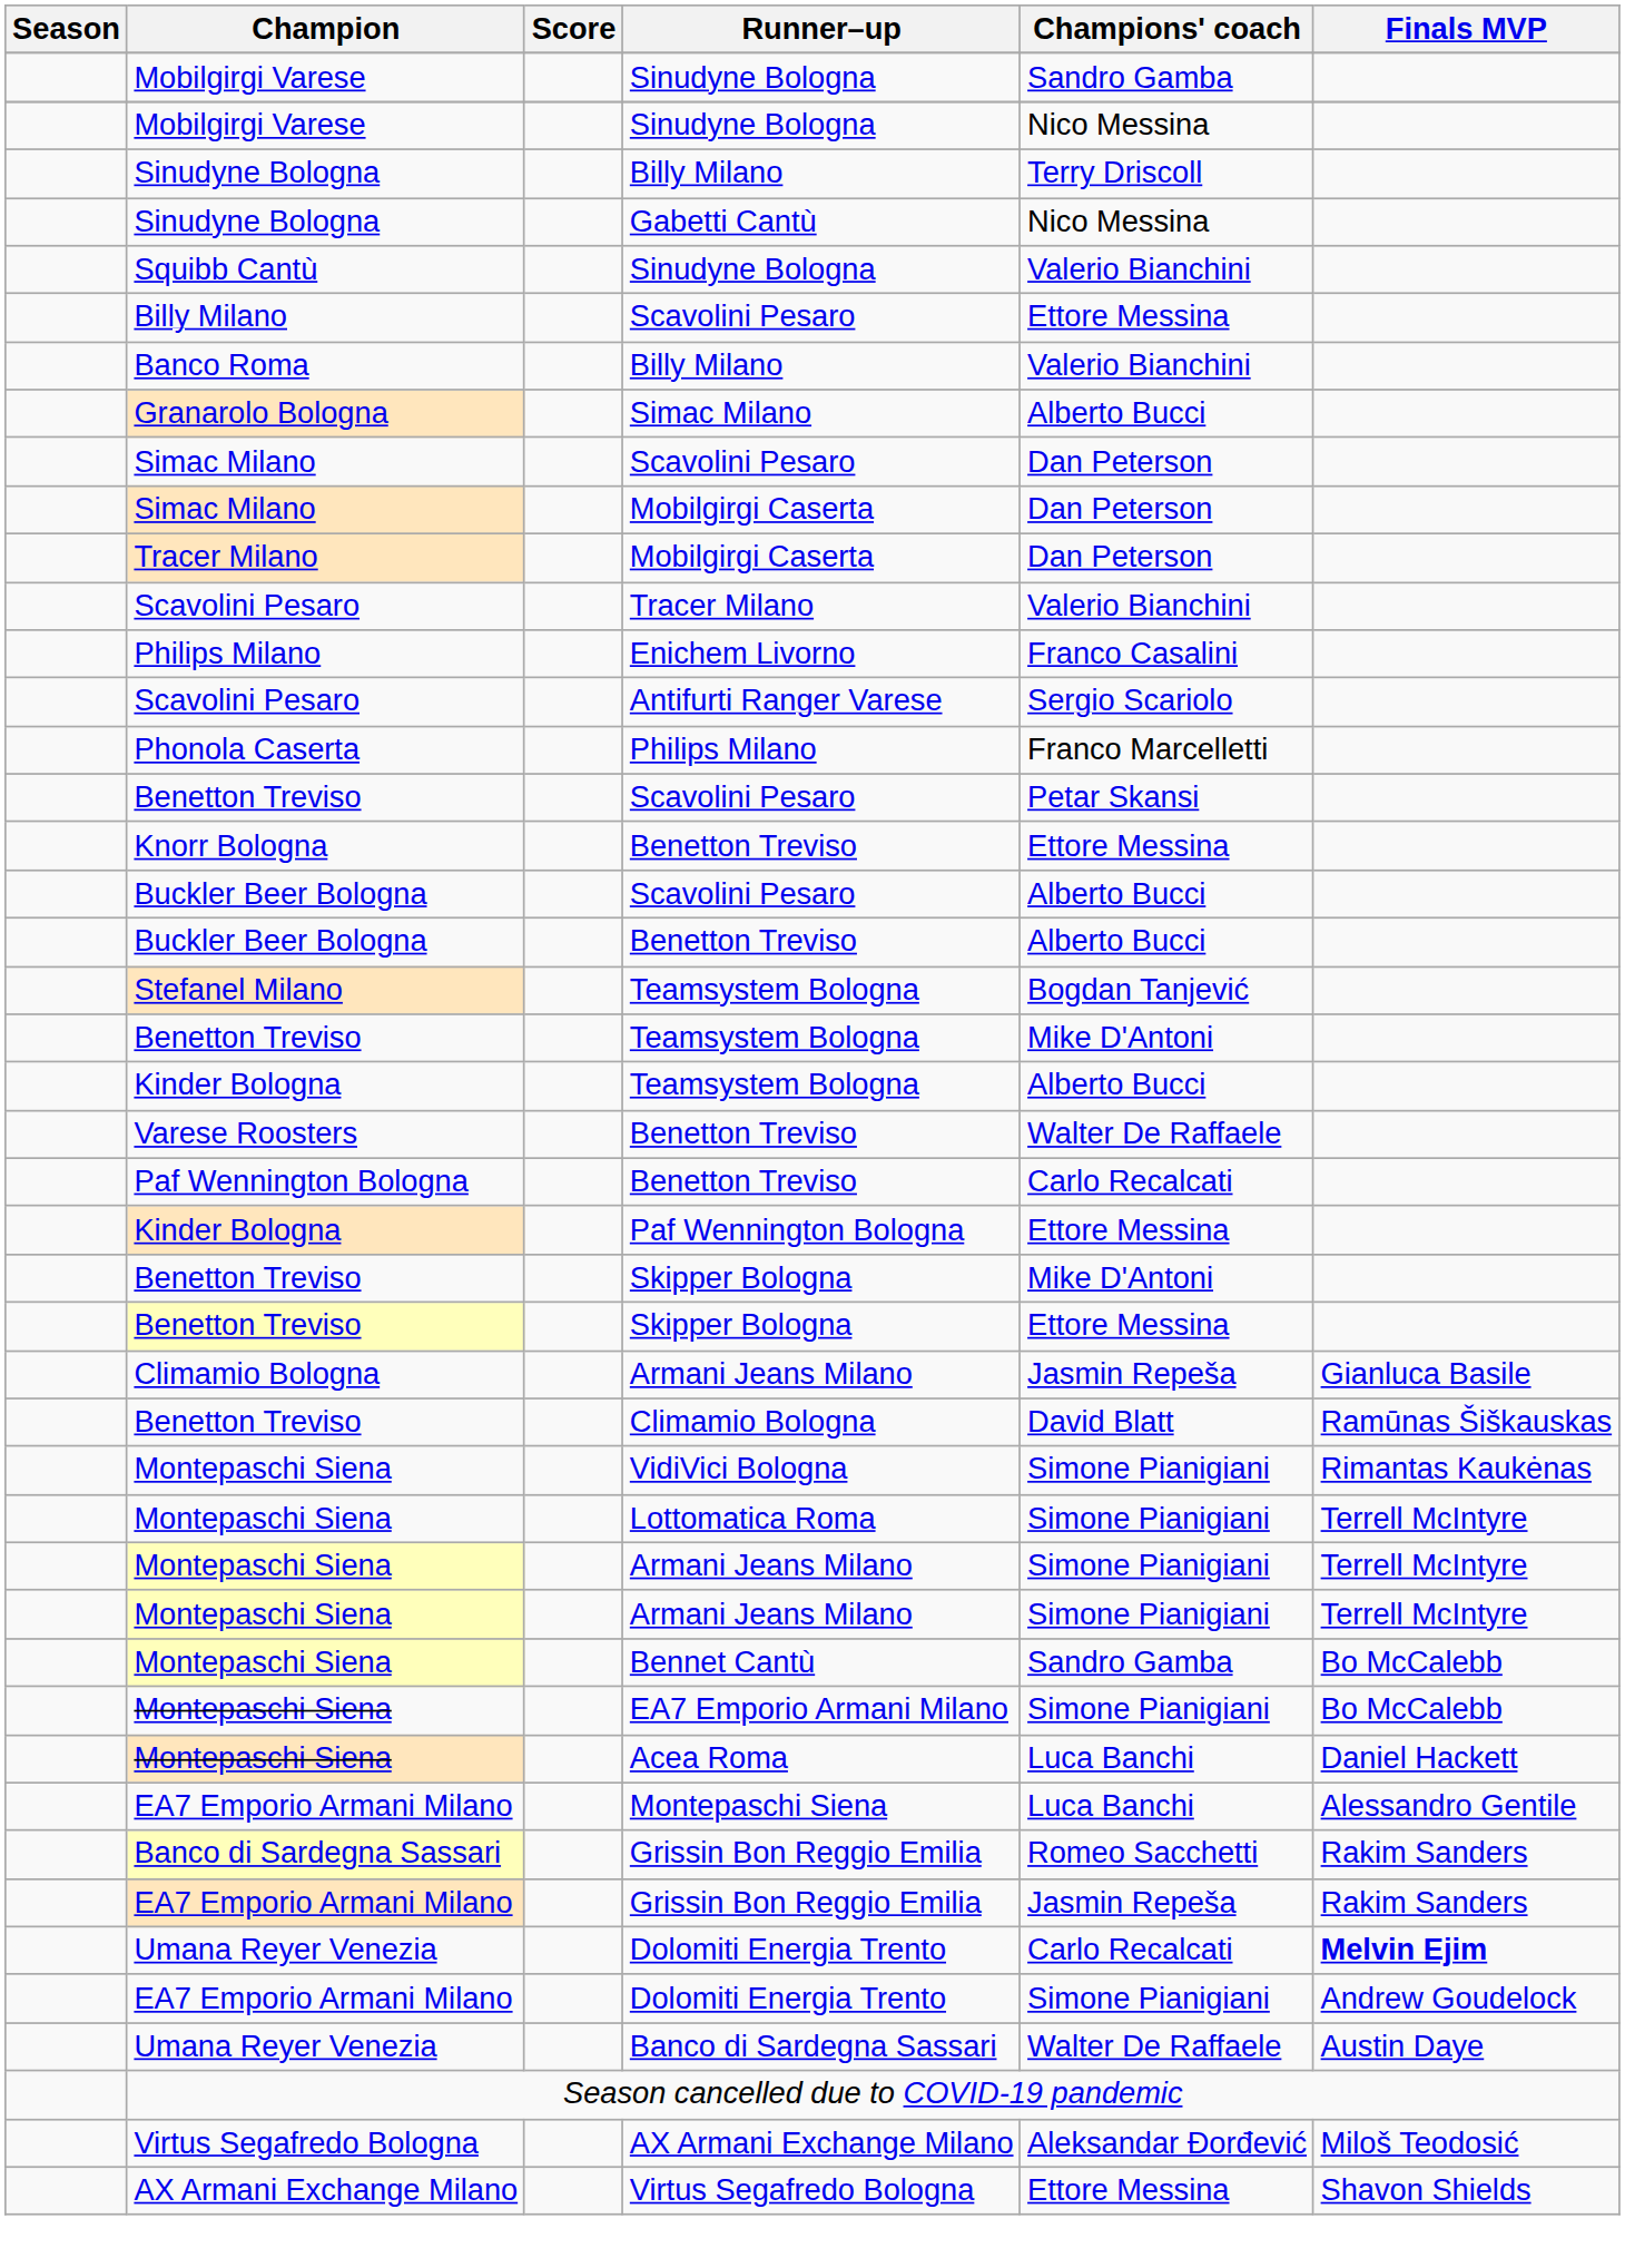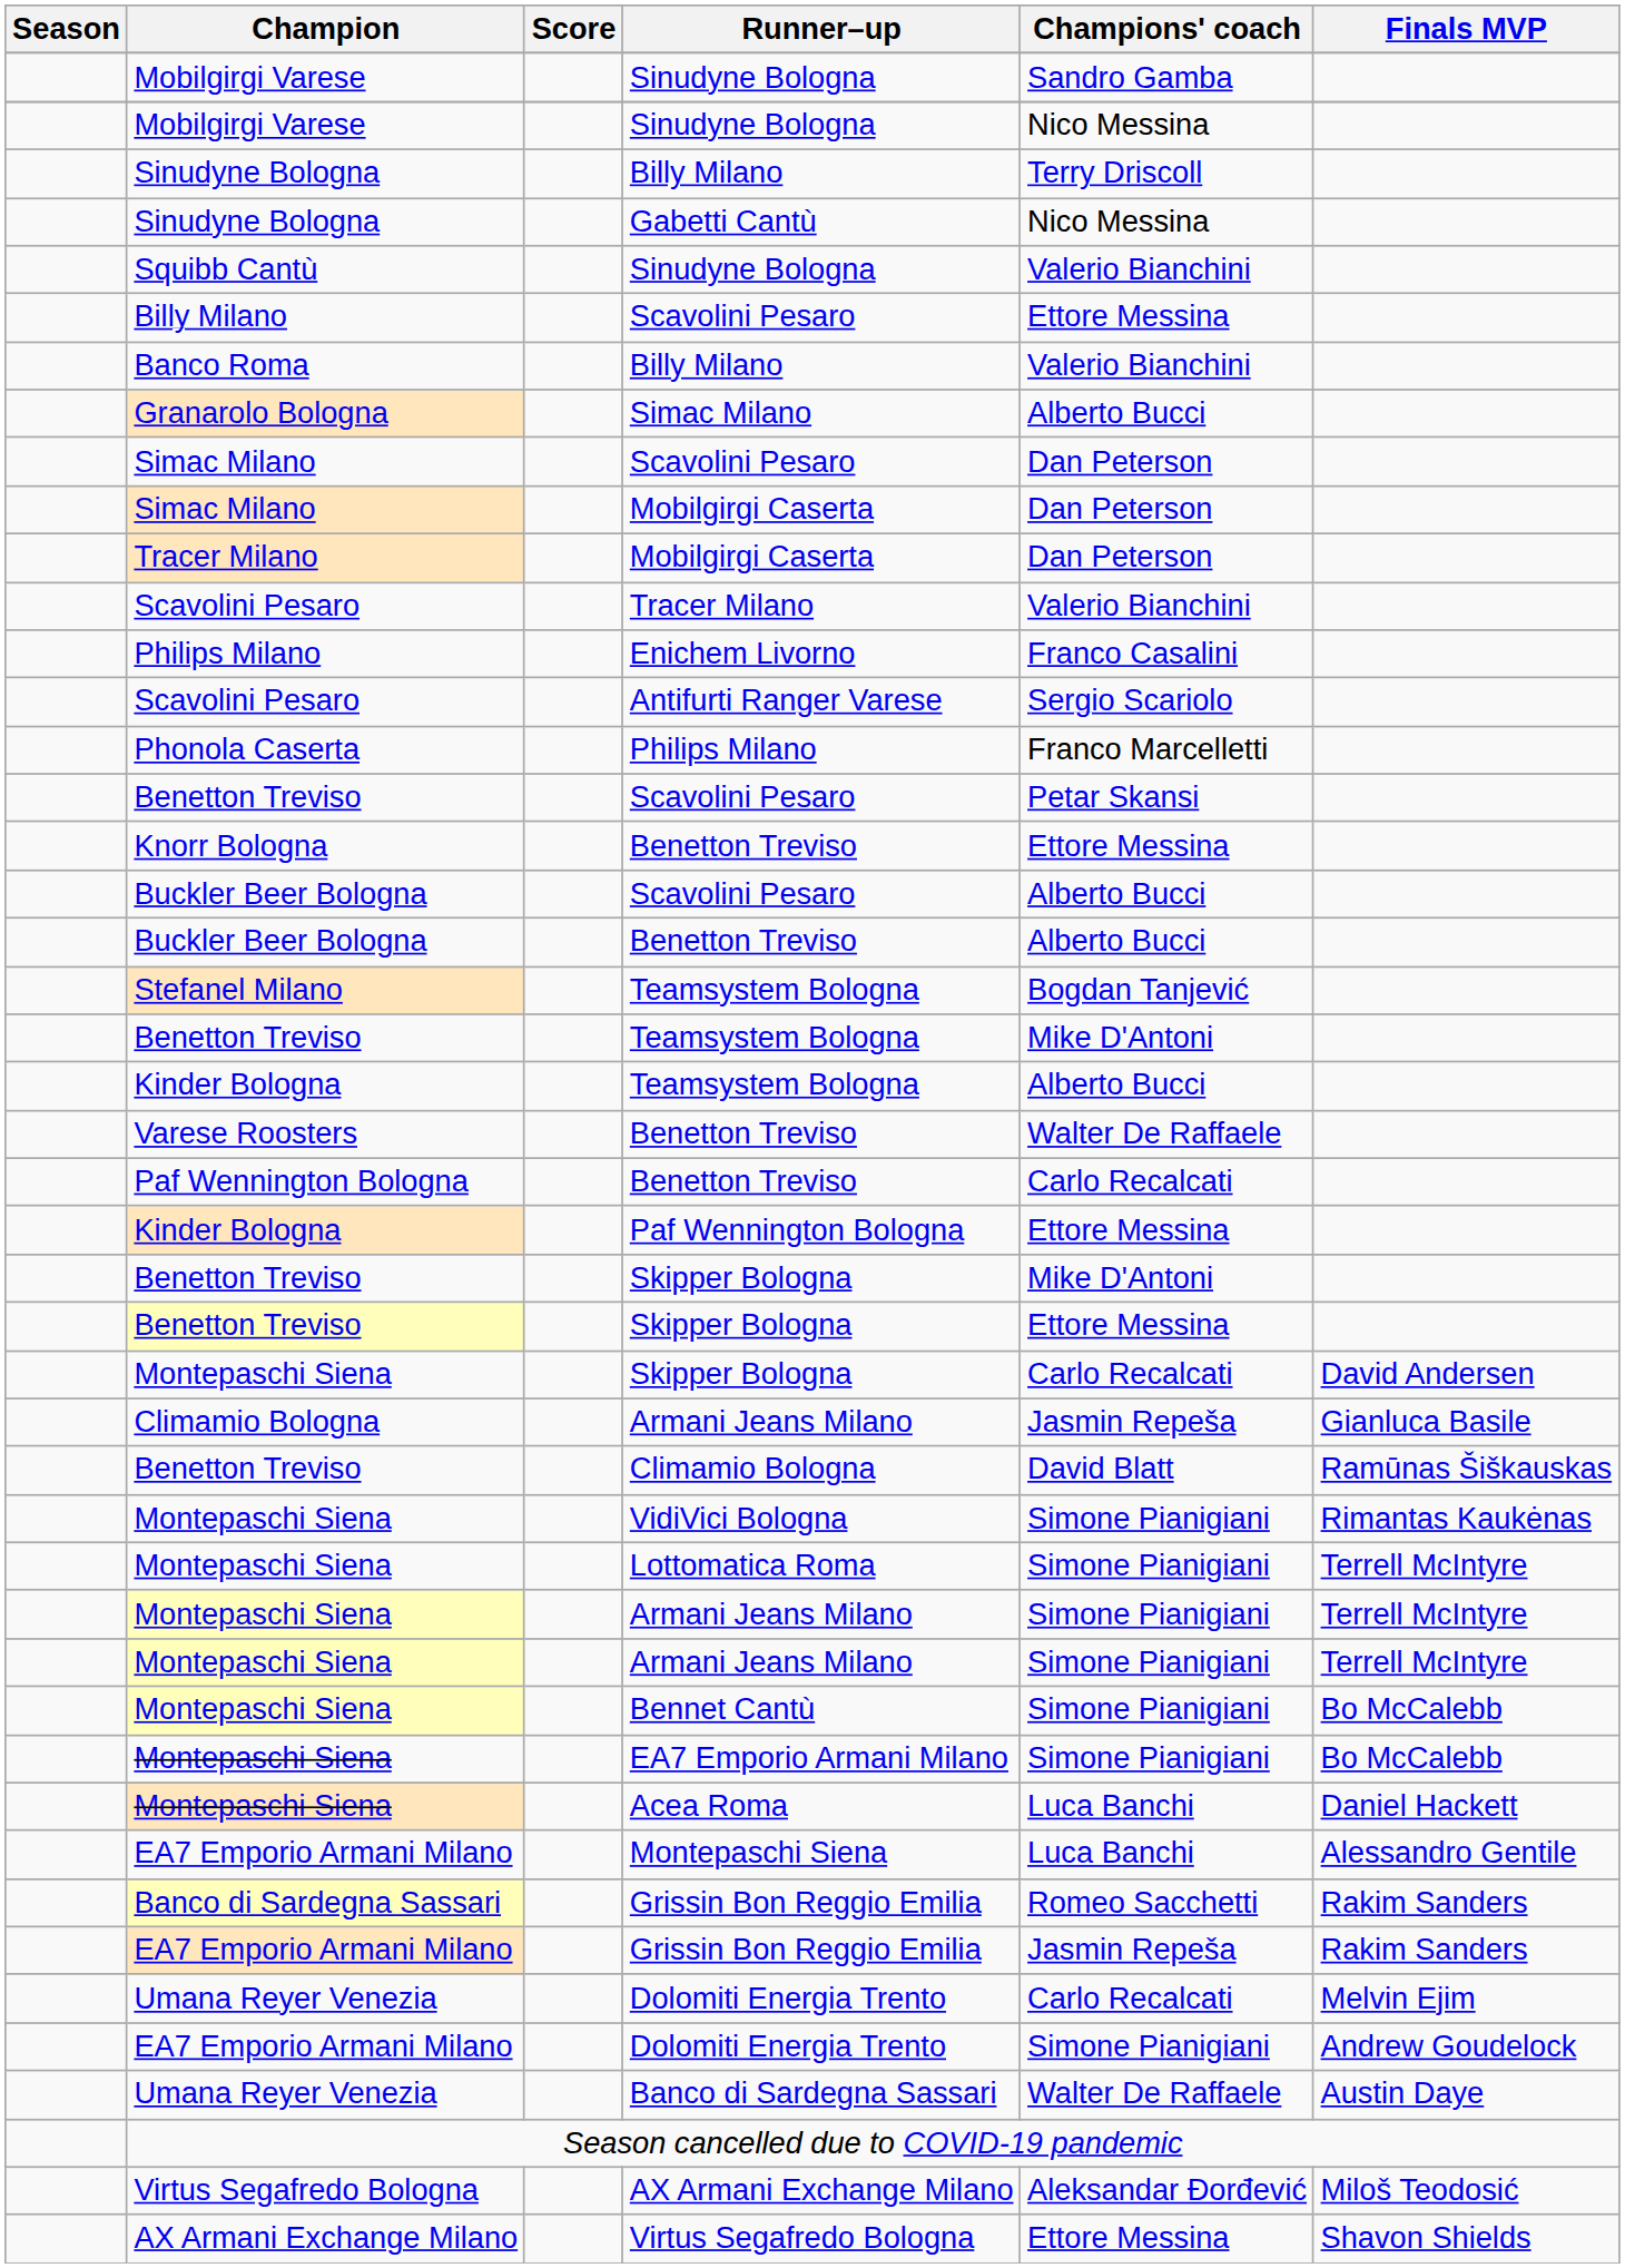+ row: Montepaschi Siena | Skipper Bologna | Carlo Recalcati | David Andersen
Bennet Cantù | Champions' coach: Sandro Gamba -> Simone Pianigiani
Umana Reyer Venezia / Dolomiti Energia Trento | Finals MVP: bold -> normal
